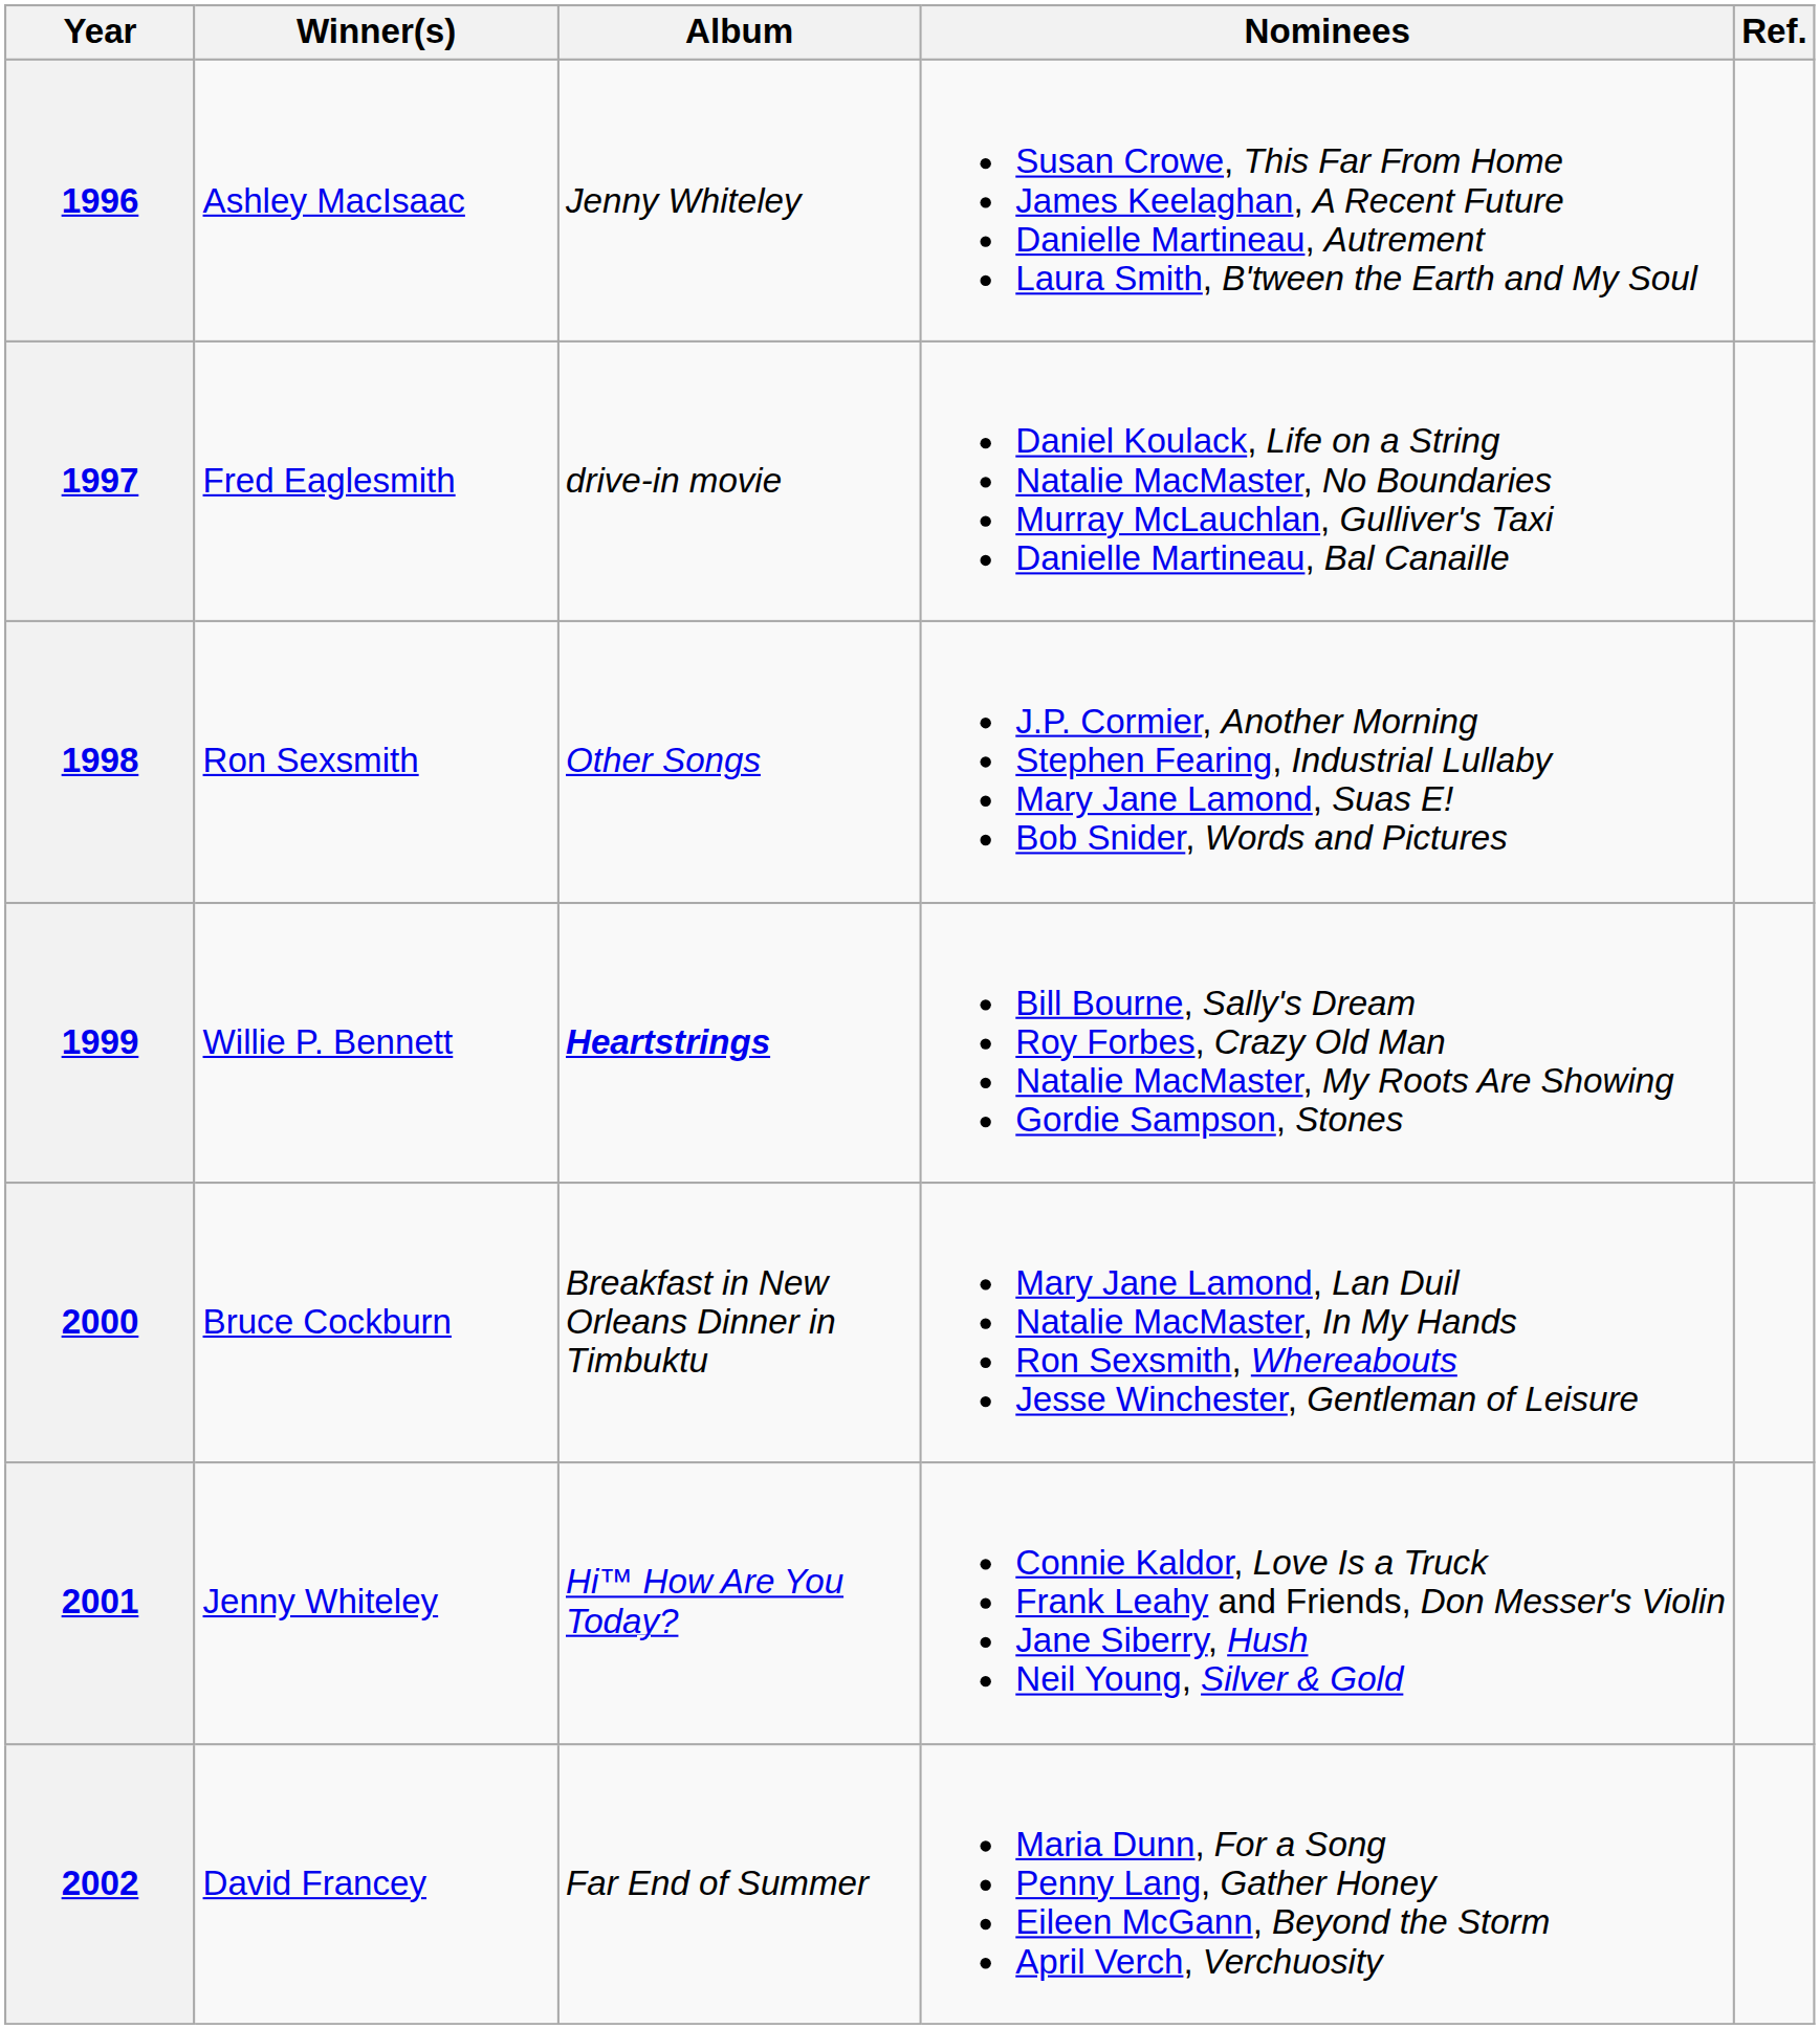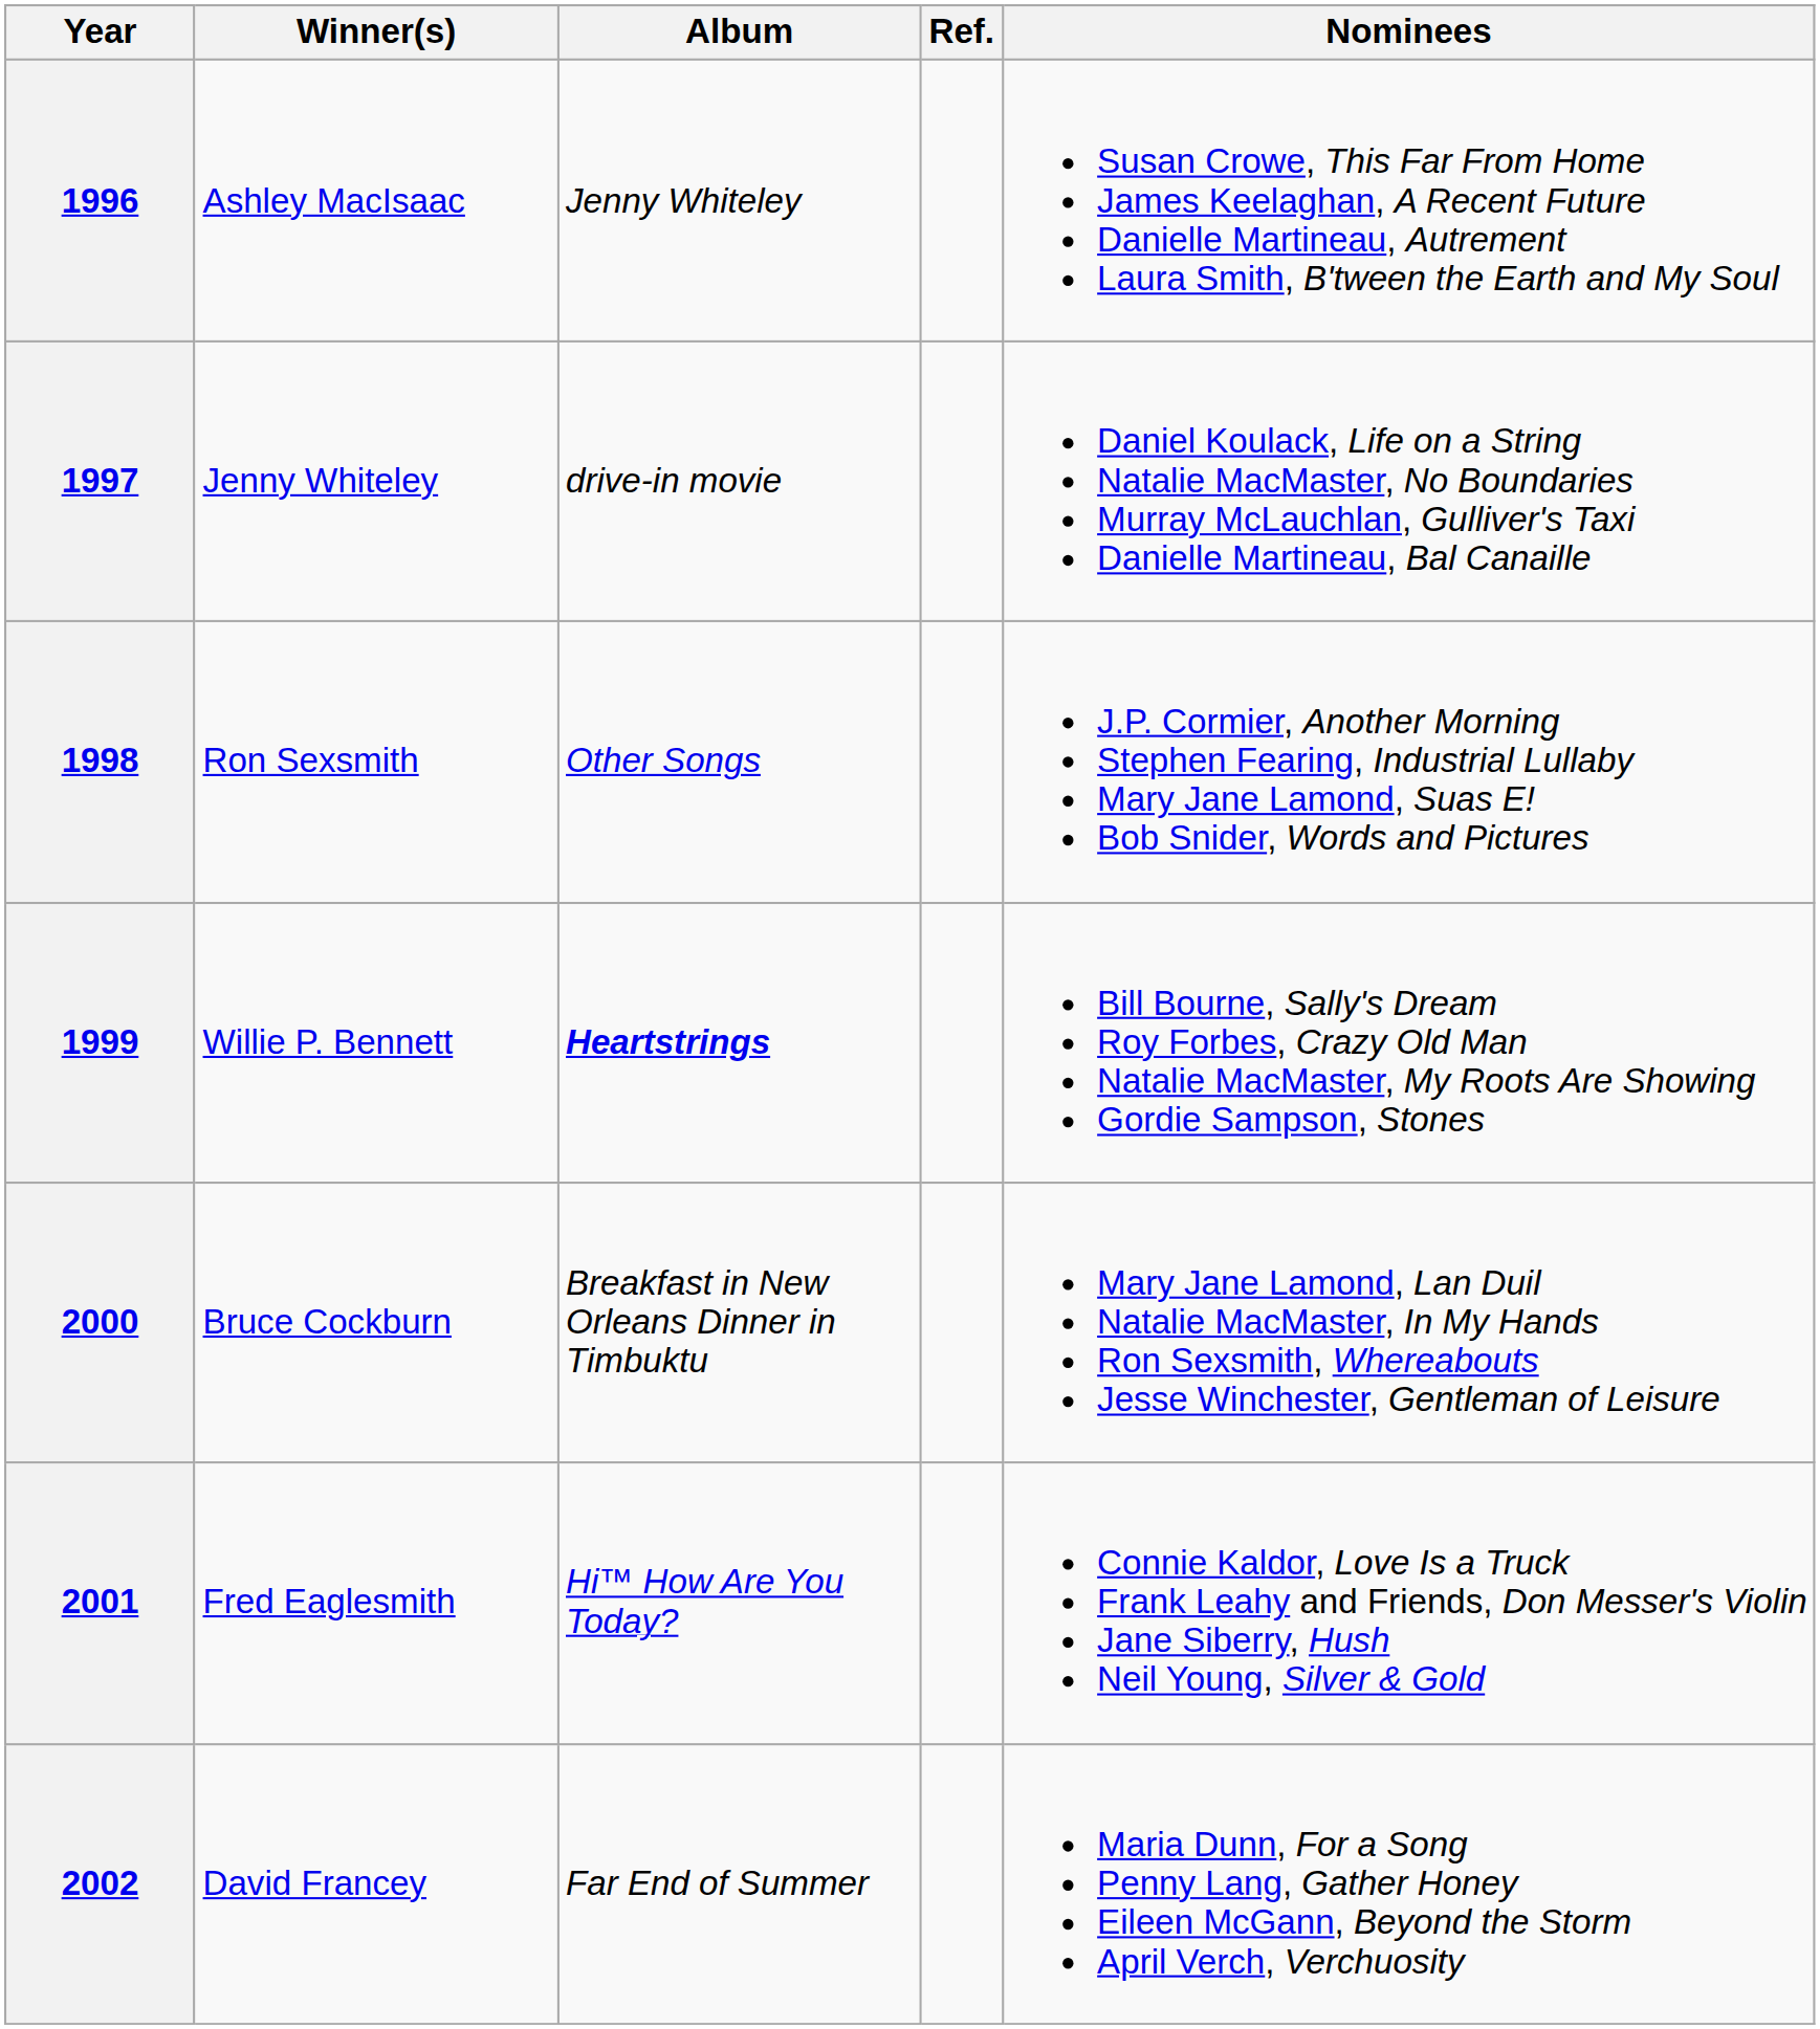columns swapped: Nominees <-> Ref.
1997 | Winner(s): Fred Eaglesmith -> Jenny Whiteley
2001 | Winner(s): Jenny Whiteley -> Fred Eaglesmith
